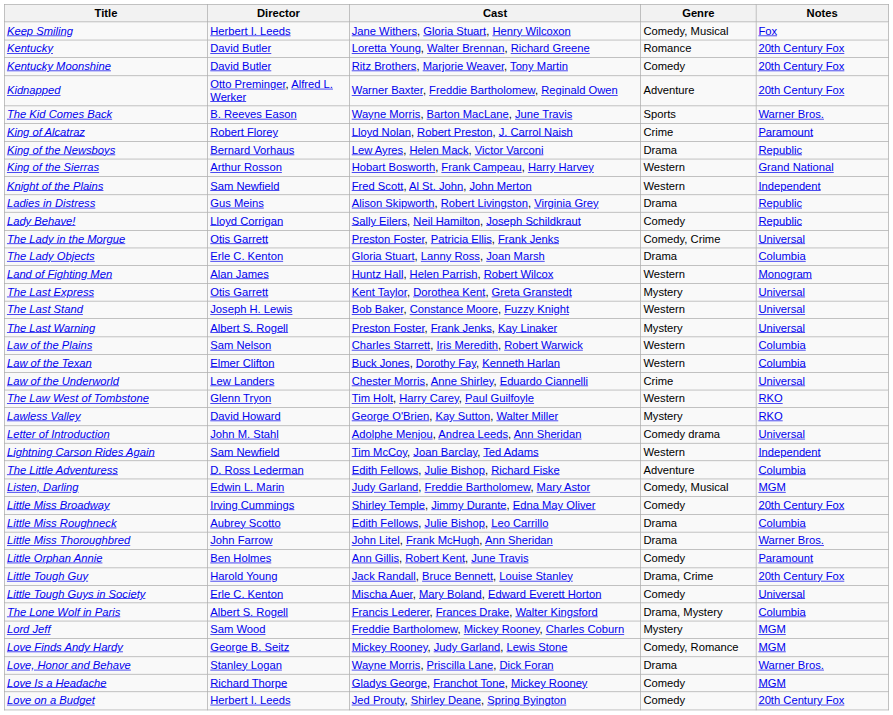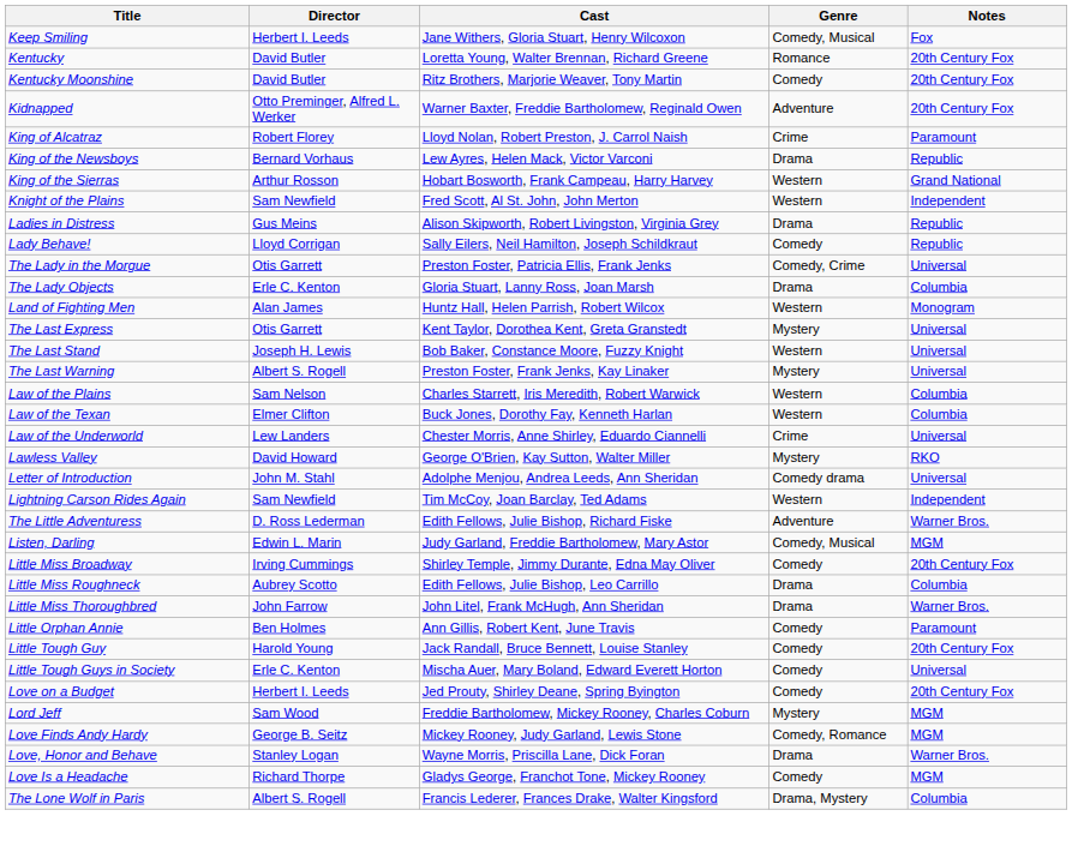- row: The Kid Comes Back | B. Reeves Eason | Wayne Morris, Barton MacLane, June Travis | Sports | Warner Bros.
- row: The Law West of Tombstone | Glenn Tryon | Tim Holt, Harry Carey, Paul Guilfoyle | Western | RKO
The Little Adventuress | Notes: Columbia -> Warner Bros.
Little Tough Guy | Genre: Drama, Crime -> Comedy
rows swapped: The Lone Wolf in Paris <-> Love on a Budget
